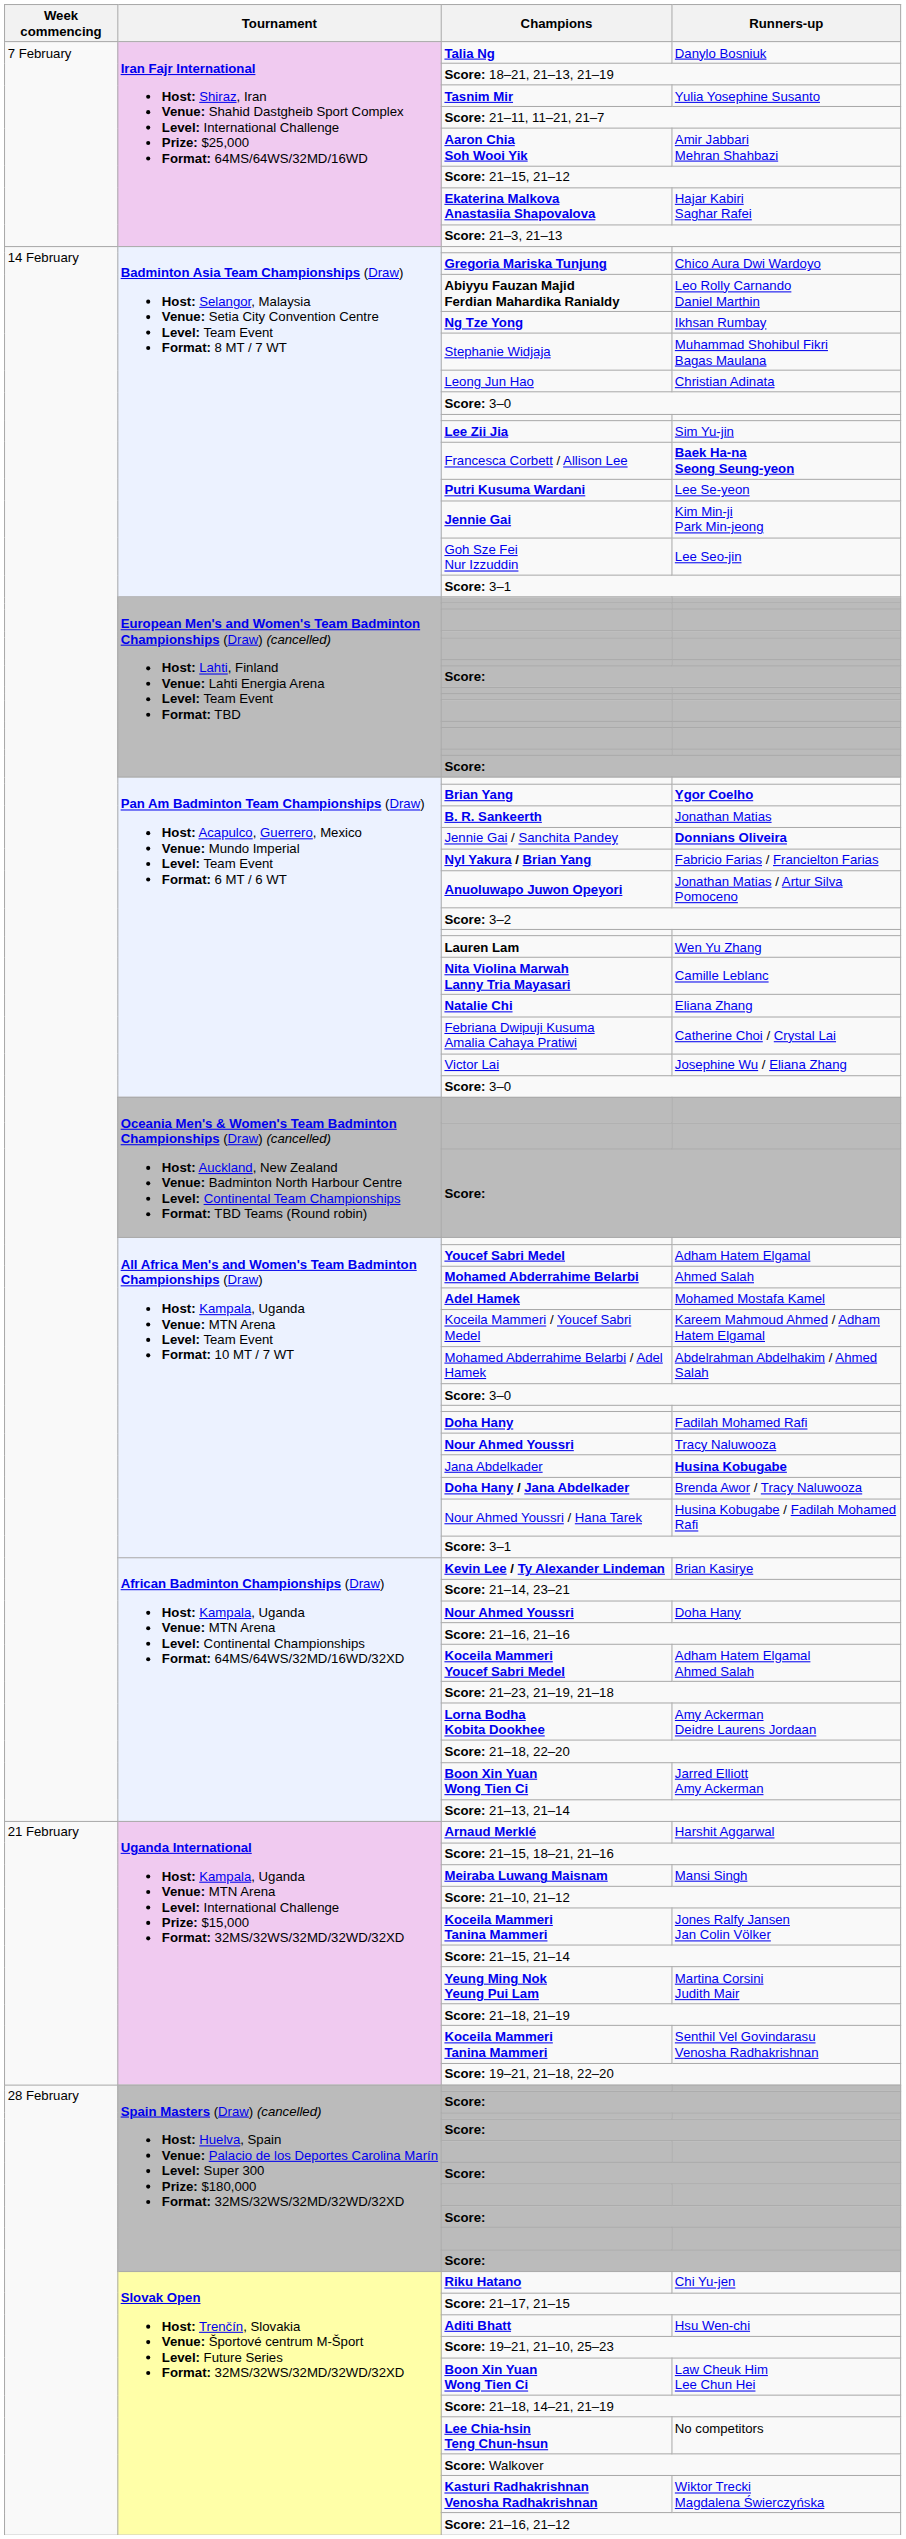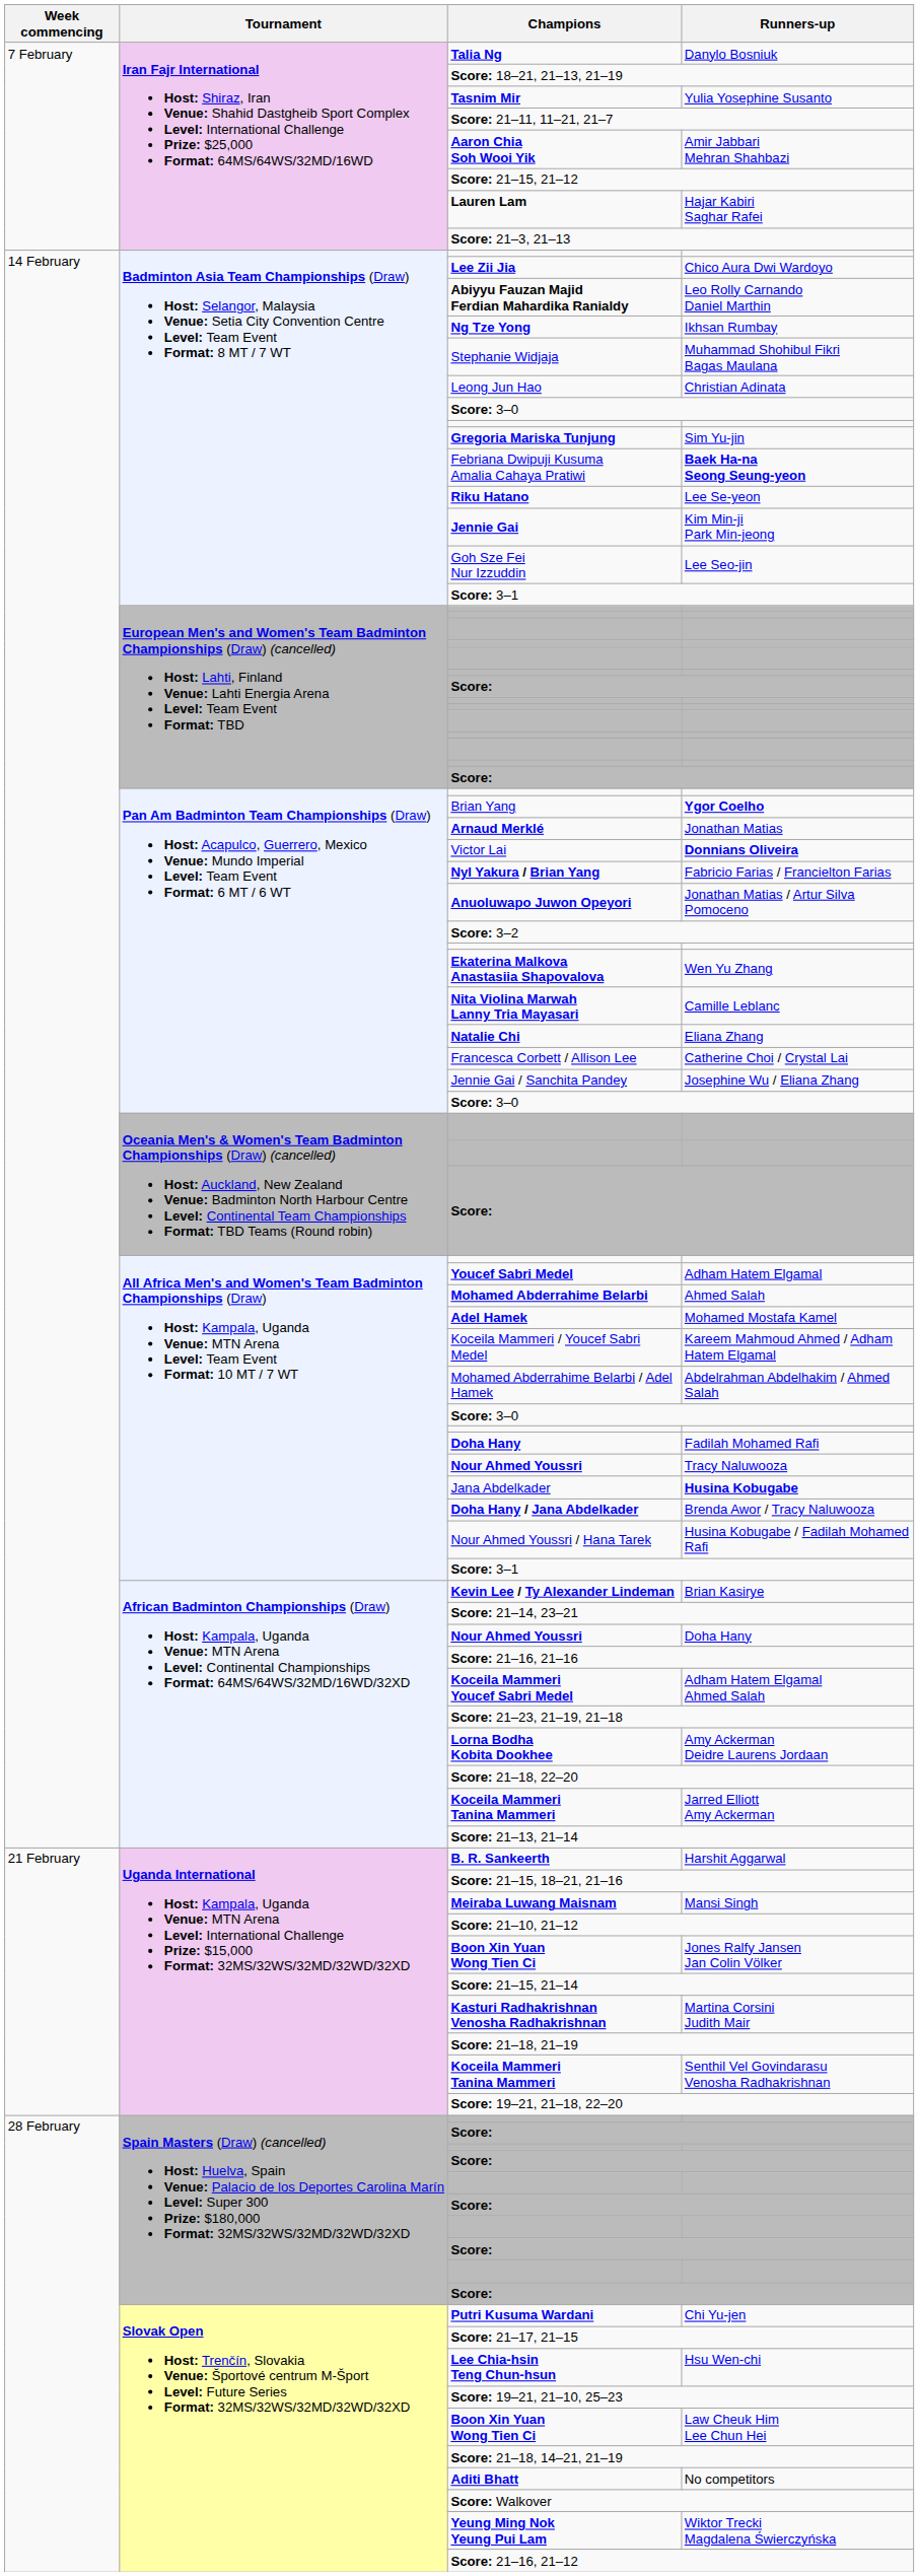Hajar Kabiri Saghar Rafei | Champions: Ekaterina Malkova Anastasiia Shapovalova -> Lauren Lam
Chico Aura Dwi Wardoyo | Champions: Gregoria Mariska Tunjung -> Lee Zii Jia
Sim Yu-jin | Champions: Lee Zii Jia -> Gregoria Mariska Tunjung
Baek Ha-na Seong Seung-yeon | Champions: Francesca Corbett / Allison Lee -> Febriana Dwipuji Kusuma Amalia Cahaya Pratiwi
Lee Se-yeon | Champions: Putri Kusuma Wardani -> Riku Hatano
Ygor Coelho | Champions: bold -> normal
Jonathan Matias | Champions: B. R. Sankeerth -> Arnaud Merklé
Donnians Oliveira | Champions: Jennie Gai / Sanchita Pandey -> Victor Lai
Wen Yu Zhang | Champions: Lauren Lam -> Ekaterina Malkova Anastasiia Shapovalova
Catherine Choi / Crystal Lai | Champions: Febriana Dwipuji Kusuma Amalia Cahaya Pratiwi -> Francesca Corbett / Allison Lee
Josephine Wu / Eliana Zhang | Champions: Victor Lai -> Jennie Gai / Sanchita Pandey
Jarred Elliott Amy Ackerman | Champions: Boon Xin Yuan Wong Tien Ci -> Koceila Mammeri Tanina Mammeri
Harshit Aggarwal | Champions: Arnaud Merklé -> B. R. Sankeerth
Jones Ralfy Jansen Jan Colin Völker | Champions: Koceila Mammeri Tanina Mammeri -> Boon Xin Yuan Wong Tien Ci
Martina Corsini Judith Mair | Champions: Yeung Ming Nok Yeung Pui Lam -> Kasturi Radhakrishnan Venosha Radhakrishnan
Chi Yu-jen | Champions: Riku Hatano -> Putri Kusuma Wardani
Hsu Wen-chi | Champions: Aditi Bhatt -> Lee Chia-hsin Teng Chun-hsun
No competitors | Champions: Lee Chia-hsin Teng Chun-hsun -> Aditi Bhatt
Wiktor Trecki Magdalena Świerczyńska | Champions: Kasturi Radhakrishnan Venosha Radhakrishnan -> Yeung Ming Nok Yeung Pui Lam
